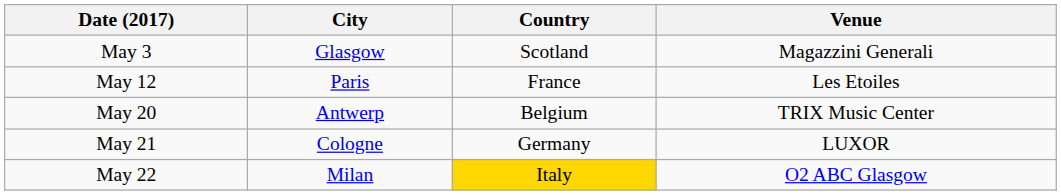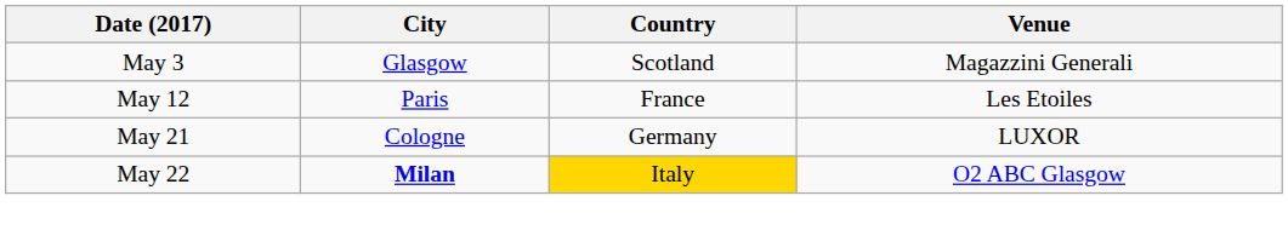- row: May 20 | Antwerp | Belgium | TRIX Music Center
May 22 | City: normal -> bold
